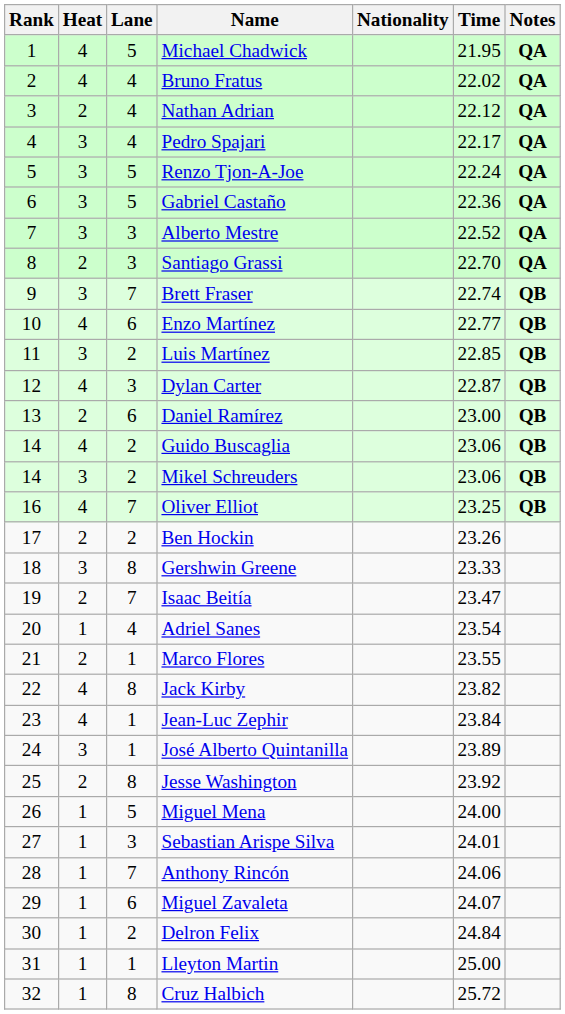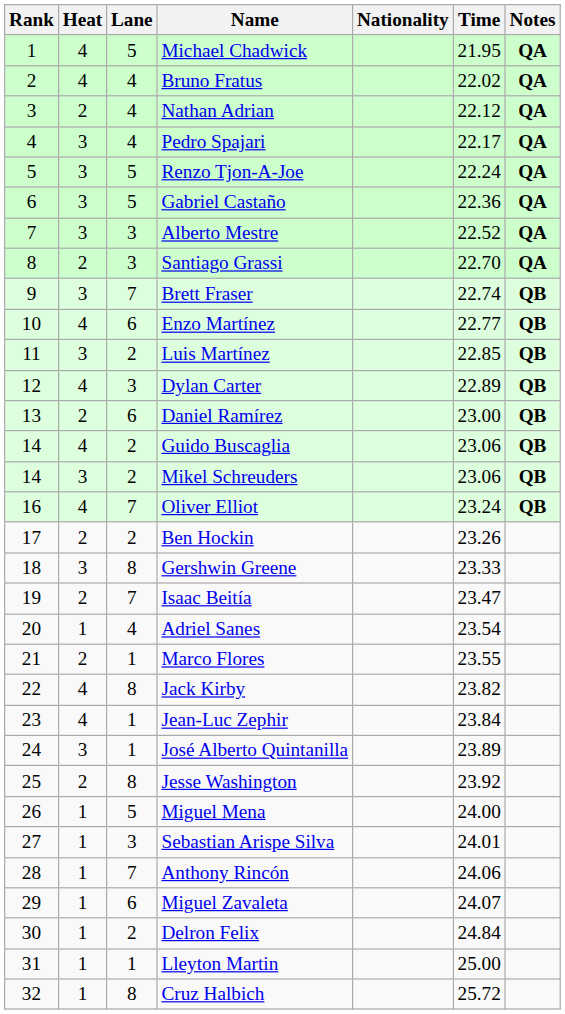Dylan Carter | Time: 22.87 -> 22.89
Oliver Elliot | Time: 23.25 -> 23.24
